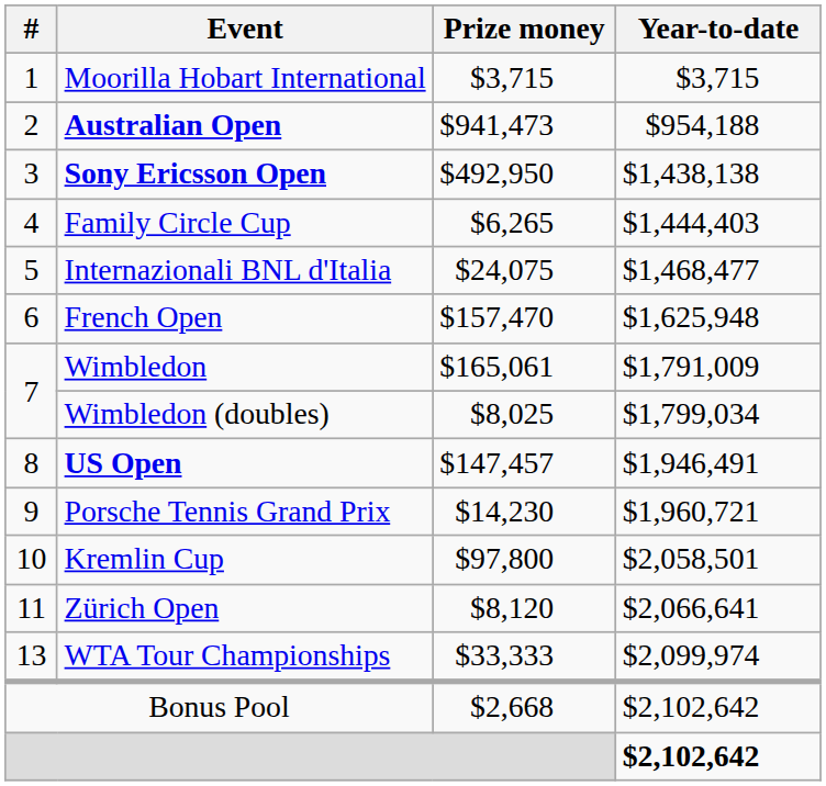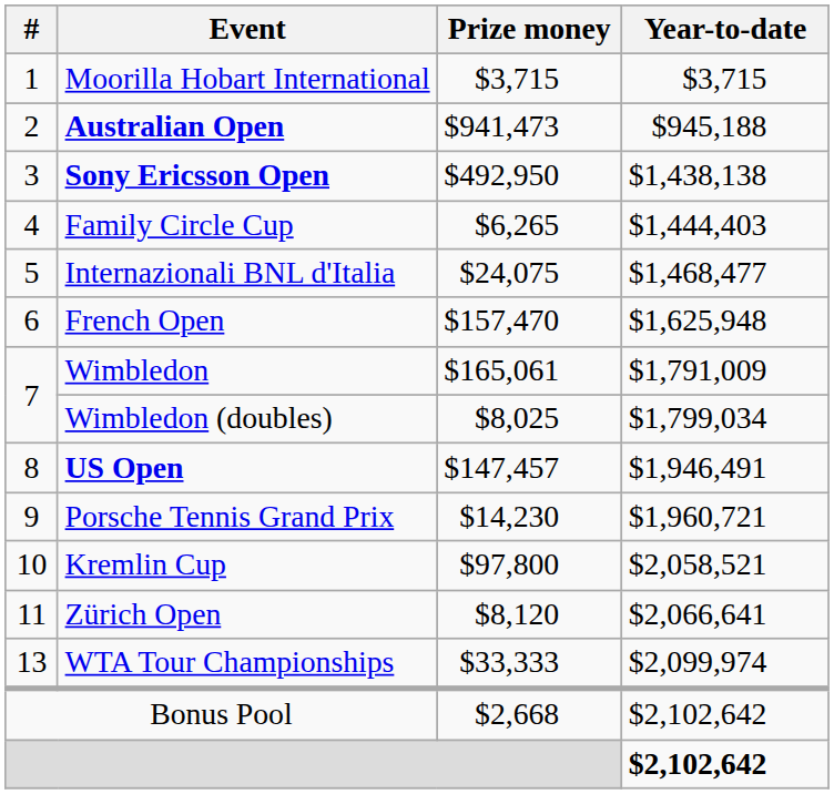Australian Open | Year-to-date: $954,188 -> $945,188
Kremlin Cup | Year-to-date: $2,058,501 -> $2,058,521
